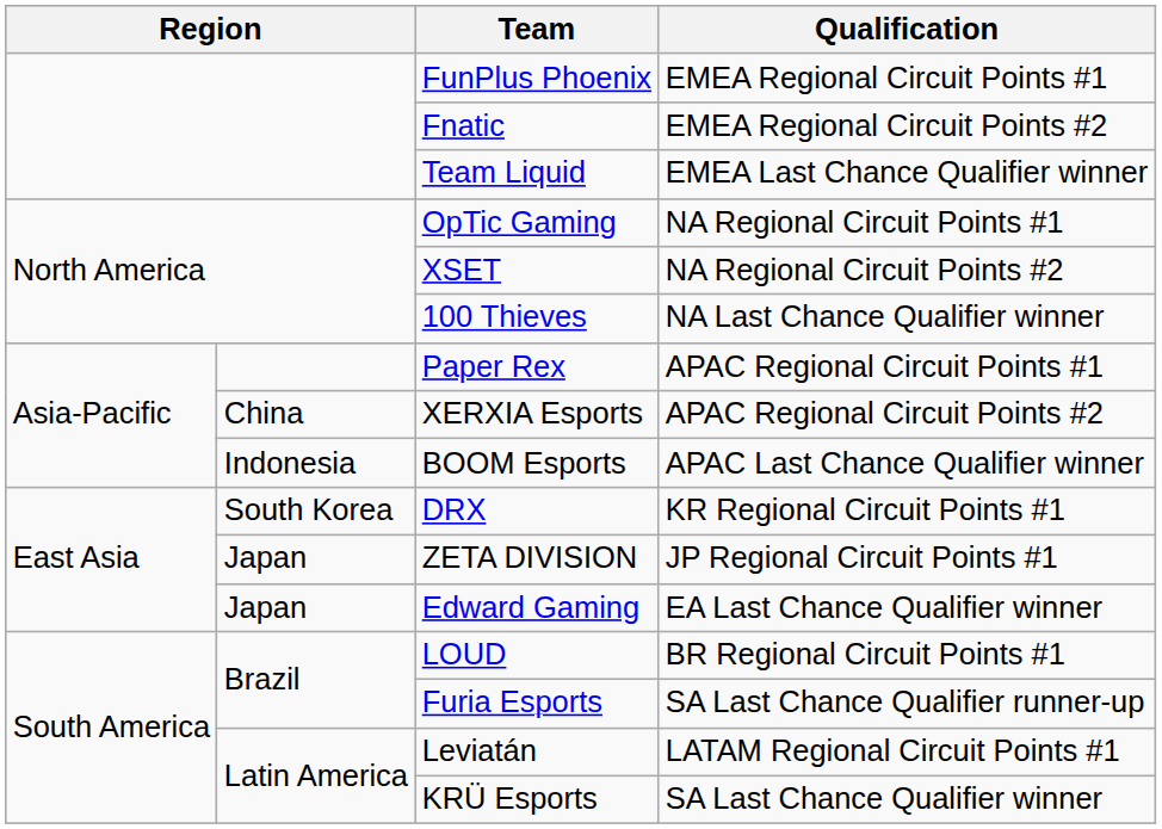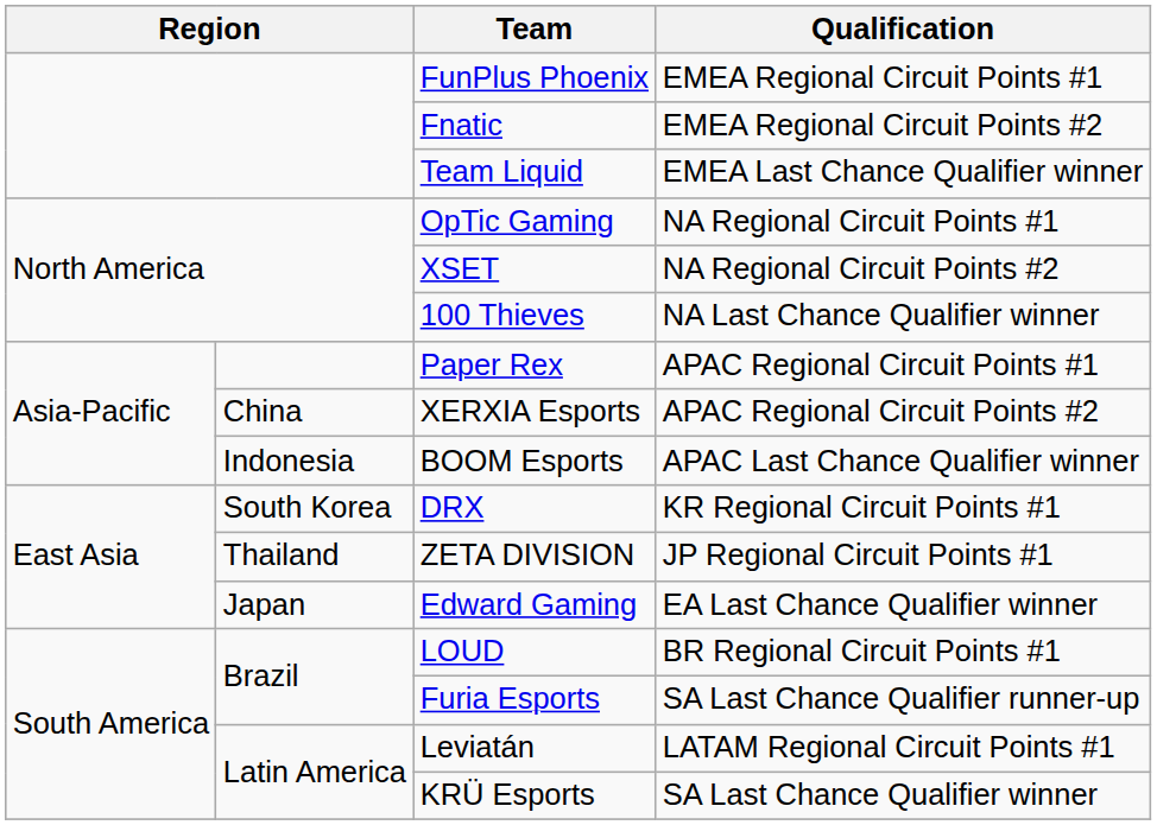ZETA DIVISION | column 2: Japan -> Thailand
